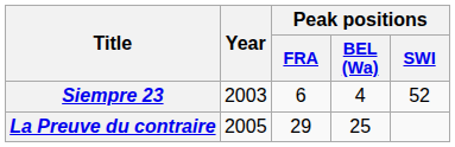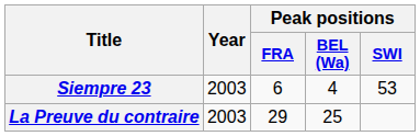Siempre 23 | Peak positions / SWI: 52 -> 53
La Preuve du contraire | Year: 2005 -> 2003
